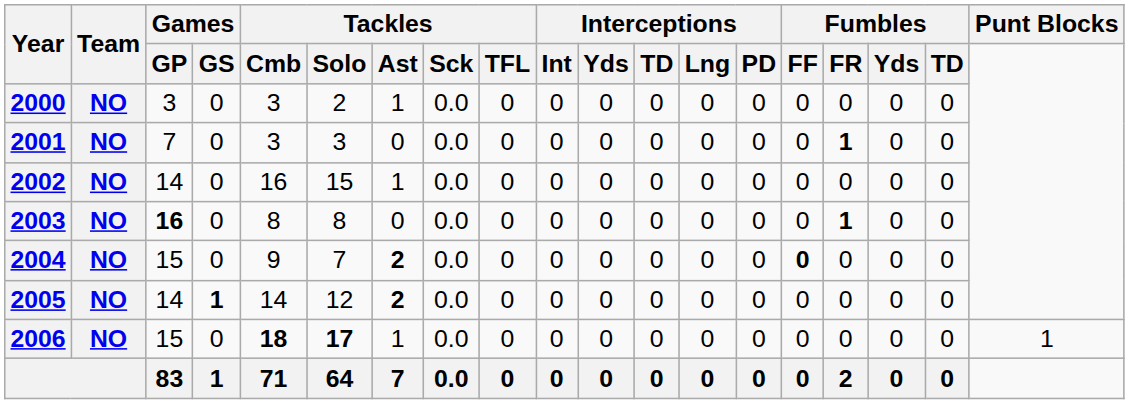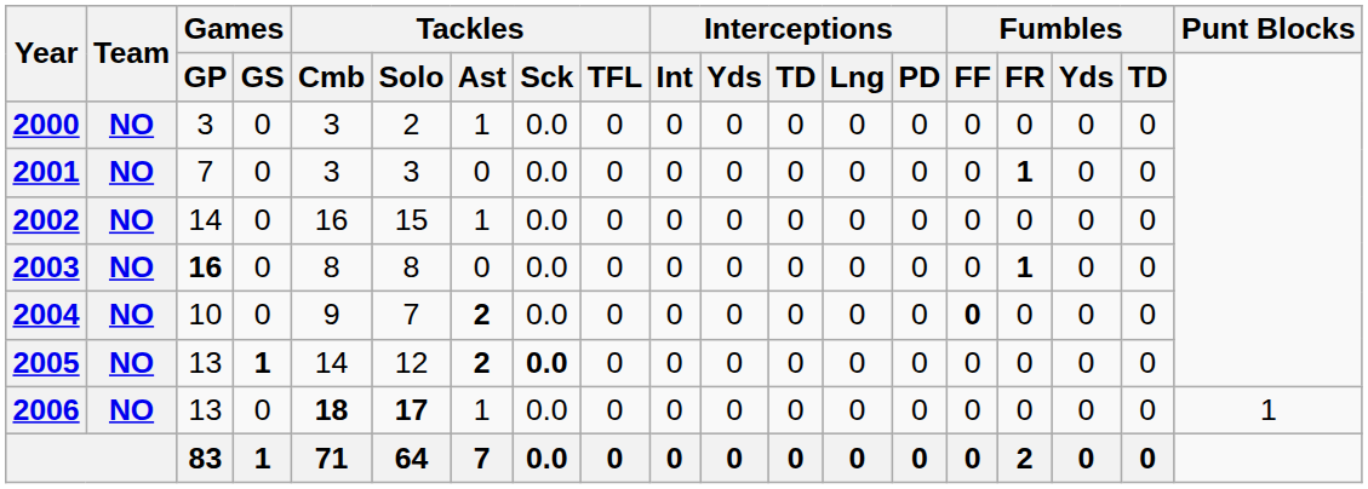2004 | Games / GP: 15 -> 10
2005 | Games / GP: 14 -> 13
2005 | Tackles / Sck: normal -> bold
2006 | Games / GP: 15 -> 13
